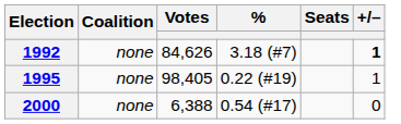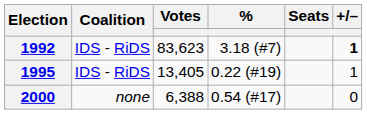1992 | Coalition: none -> IDS - RiDS
1992 | Votes: 84,626 -> 83,623
1995 | Coalition: none -> IDS - RiDS
1995 | Votes: 98,405 -> 13,405
